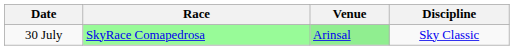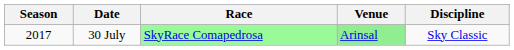+ column: Season | 2017
